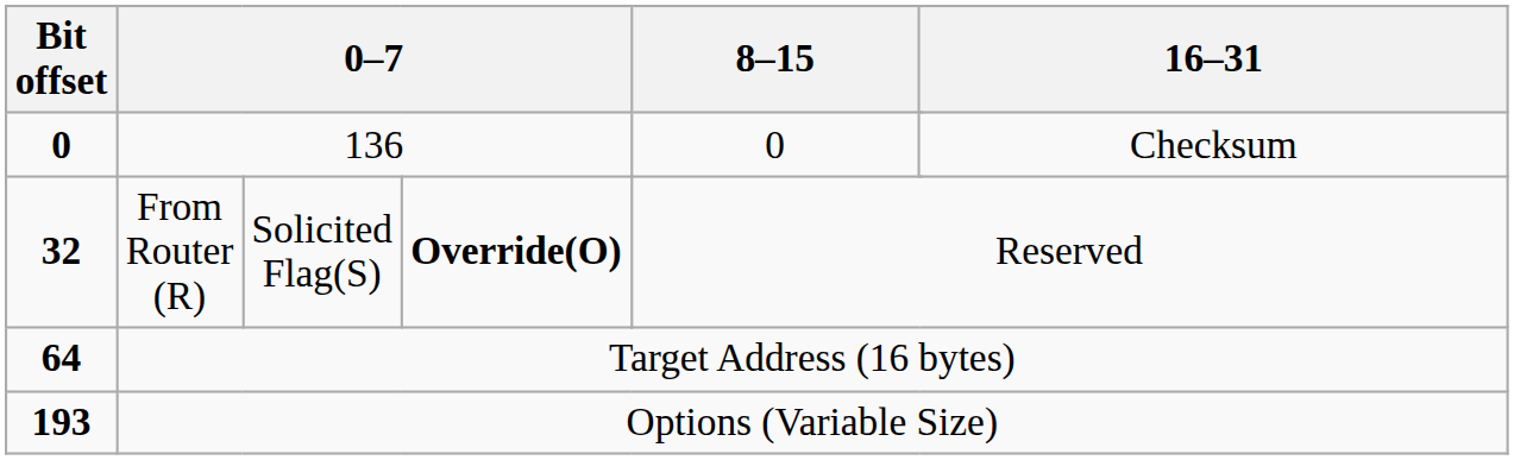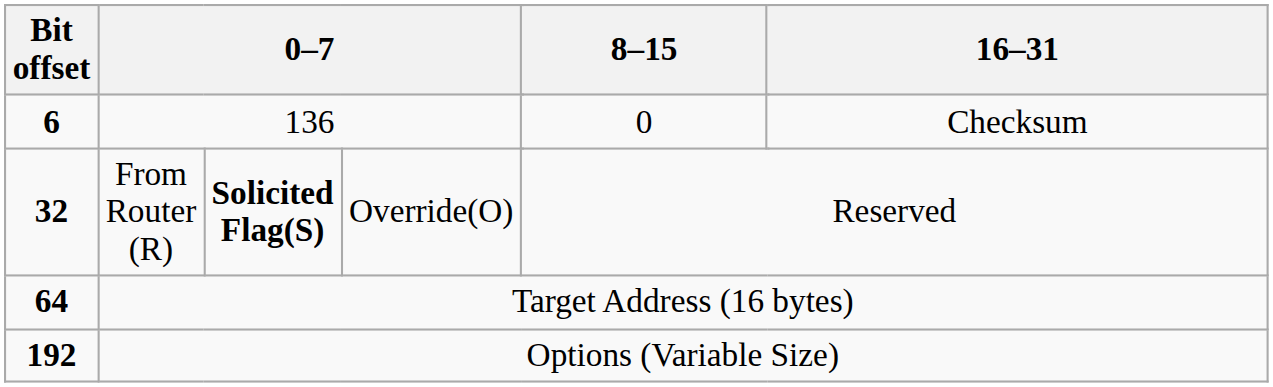136 | Bit offset: 0 -> 6
From Router (R) | column 3: normal -> bold
From Router (R) | column 4: bold -> normal
Options (Variable Size) | Bit offset: 193 -> 192
